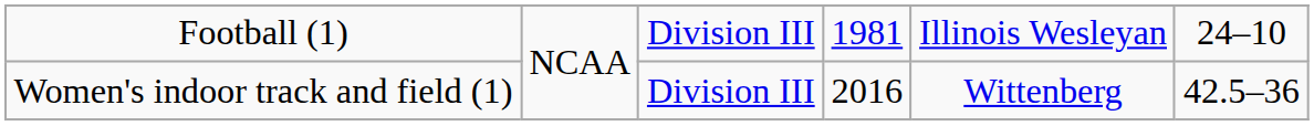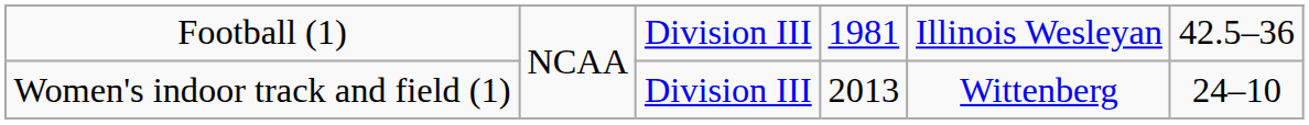Football (1) | column 6: 24–10 -> 42.5–36
Women's indoor track and field (1) | column 4: 2016 -> 2013
Women's indoor track and field (1) | column 6: 42.5–36 -> 24–10
